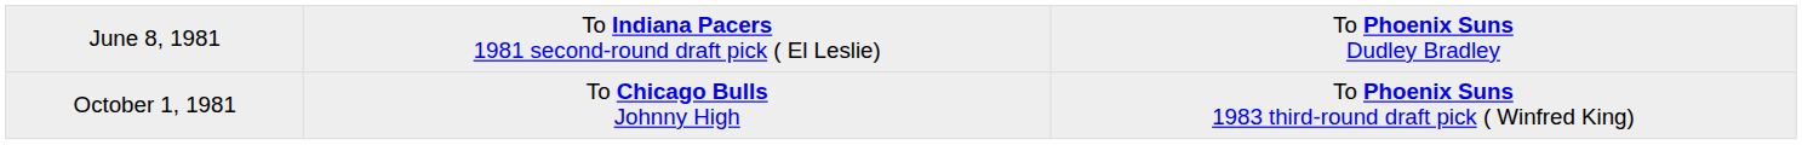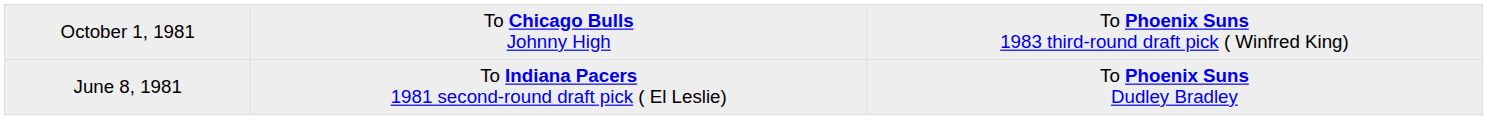rows swapped: June 8, 1981 <-> October 1, 1981
